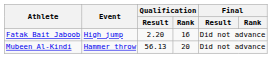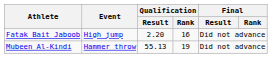Mubeen Al-Kindi | Qualification / Result: 56.13 -> 55.13
Mubeen Al-Kindi | Qualification / Rank: 20 -> 19
